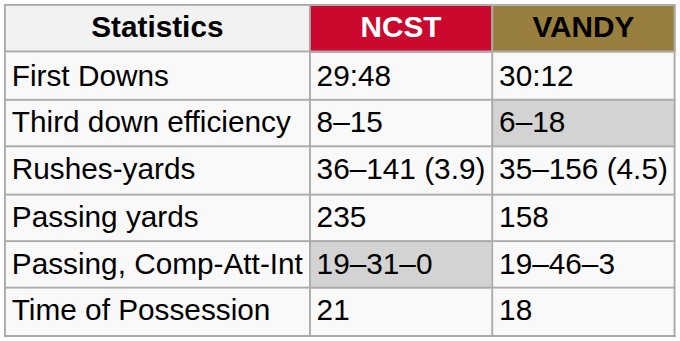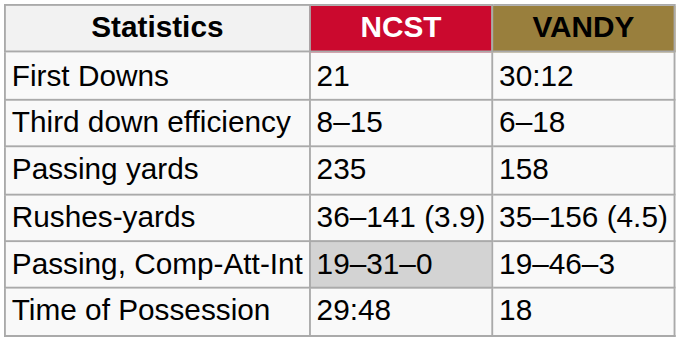First Downs | NCST: 29:48 -> 21
Third down efficiency | VANDY: lightgrey background -> no background
rows swapped: Rushes-yards <-> Passing yards
Time of Possession | NCST: 21 -> 29:48
